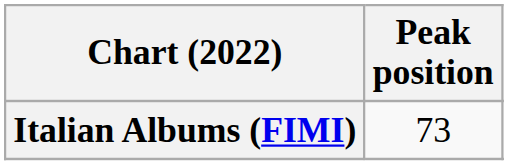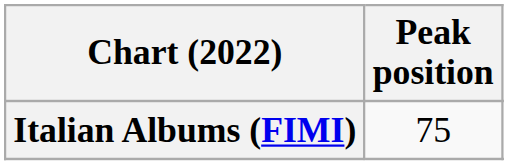Italian Albums (FIMI) | Peak position: 73 -> 75
